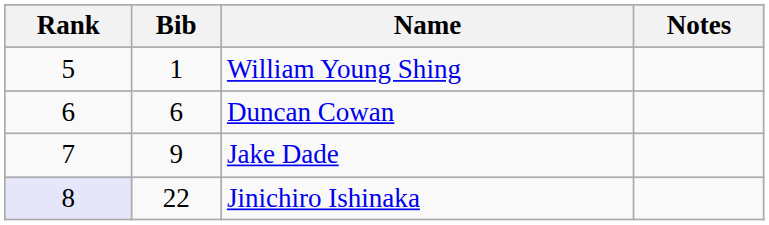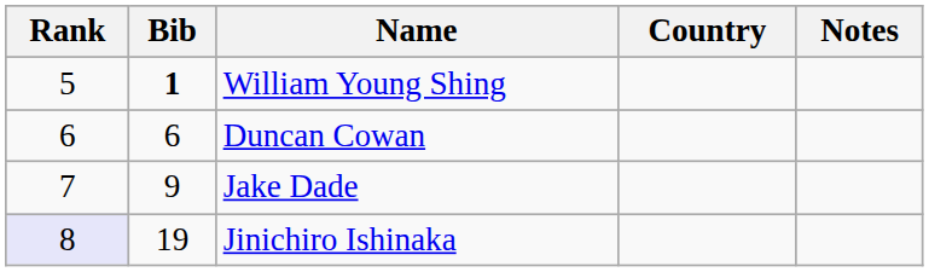+ column: Country
William Young Shing | Bib: normal -> bold
Jinichiro Ishinaka | Bib: 22 -> 19
